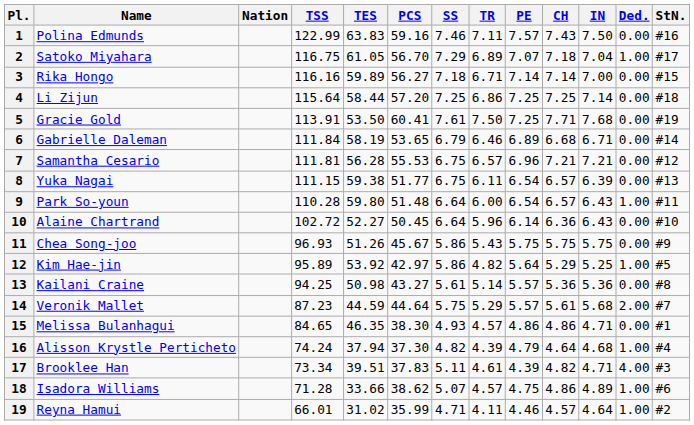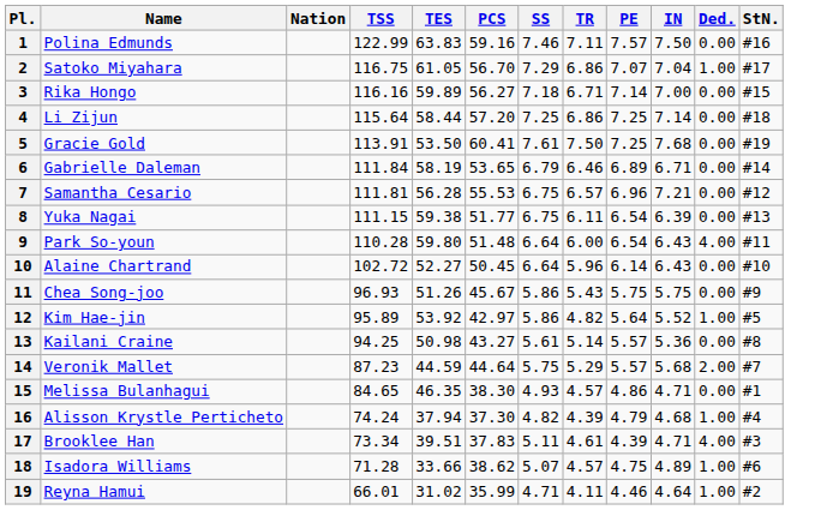- column: CH | 7.43 | 7.18 | 7.14 | 7.25 | 7.71 | 6.68 | 7.21 | 6.57 | 6.57 | 6.36 | 5.75 | 5.29 | 5.36 | 5.61 | 4.86 | 4.64 | 4.82 | 4.86 | 4.57
2 | TR: 6.89 -> 6.86
9 | Ded.: 1.00 -> 4.00
12 | IN: 5.25 -> 5.52
